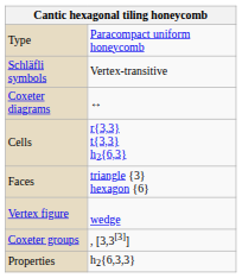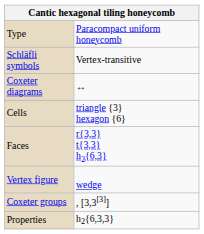Cells | column 2: r{3,3} t{3,3} h2{6,3} -> triangle {3} hexagon {6}
Faces | column 2: triangle {3} hexagon {6} -> r{3,3} t{3,3} h2{6,3}
